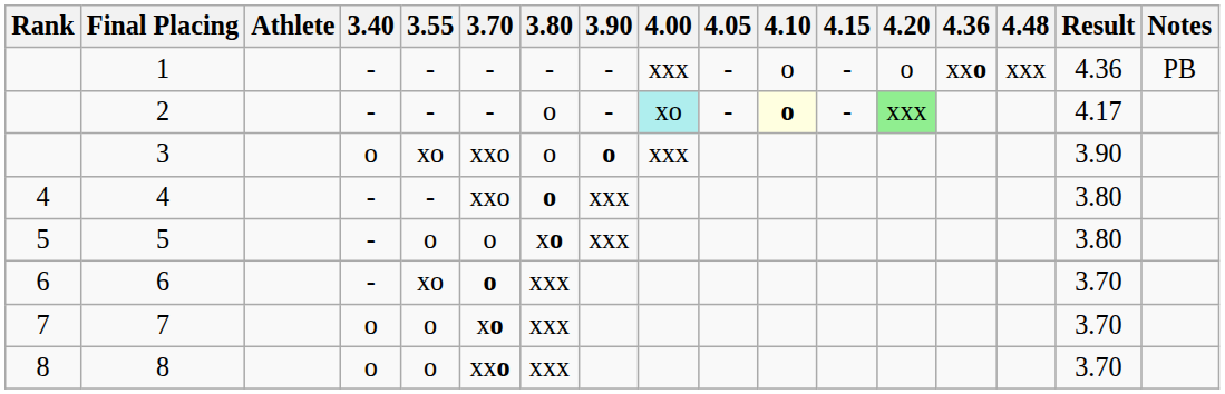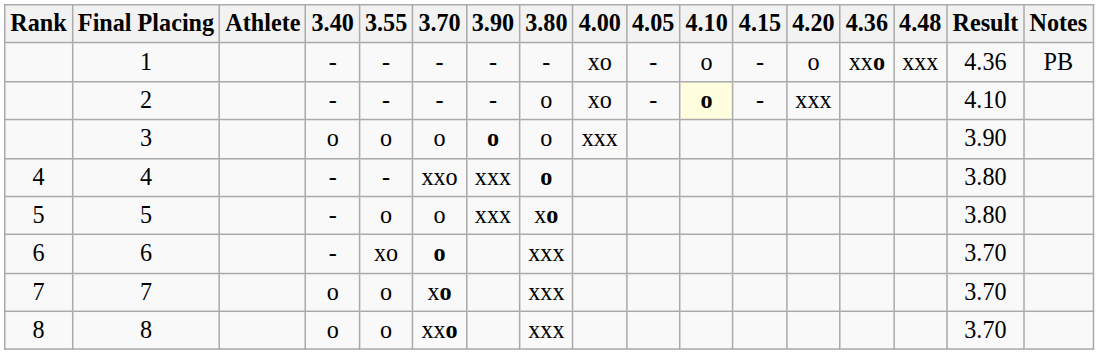columns swapped: 3.80 <-> 3.90
1 | 4.00: xxx -> xo
2 | 4.00: paleturquoise background -> no background
2 | 4.20: lightgreen background -> no background
2 | Result: 4.17 -> 4.10
3 | 3.55: xo -> o
3 | 3.70: xxo -> o
